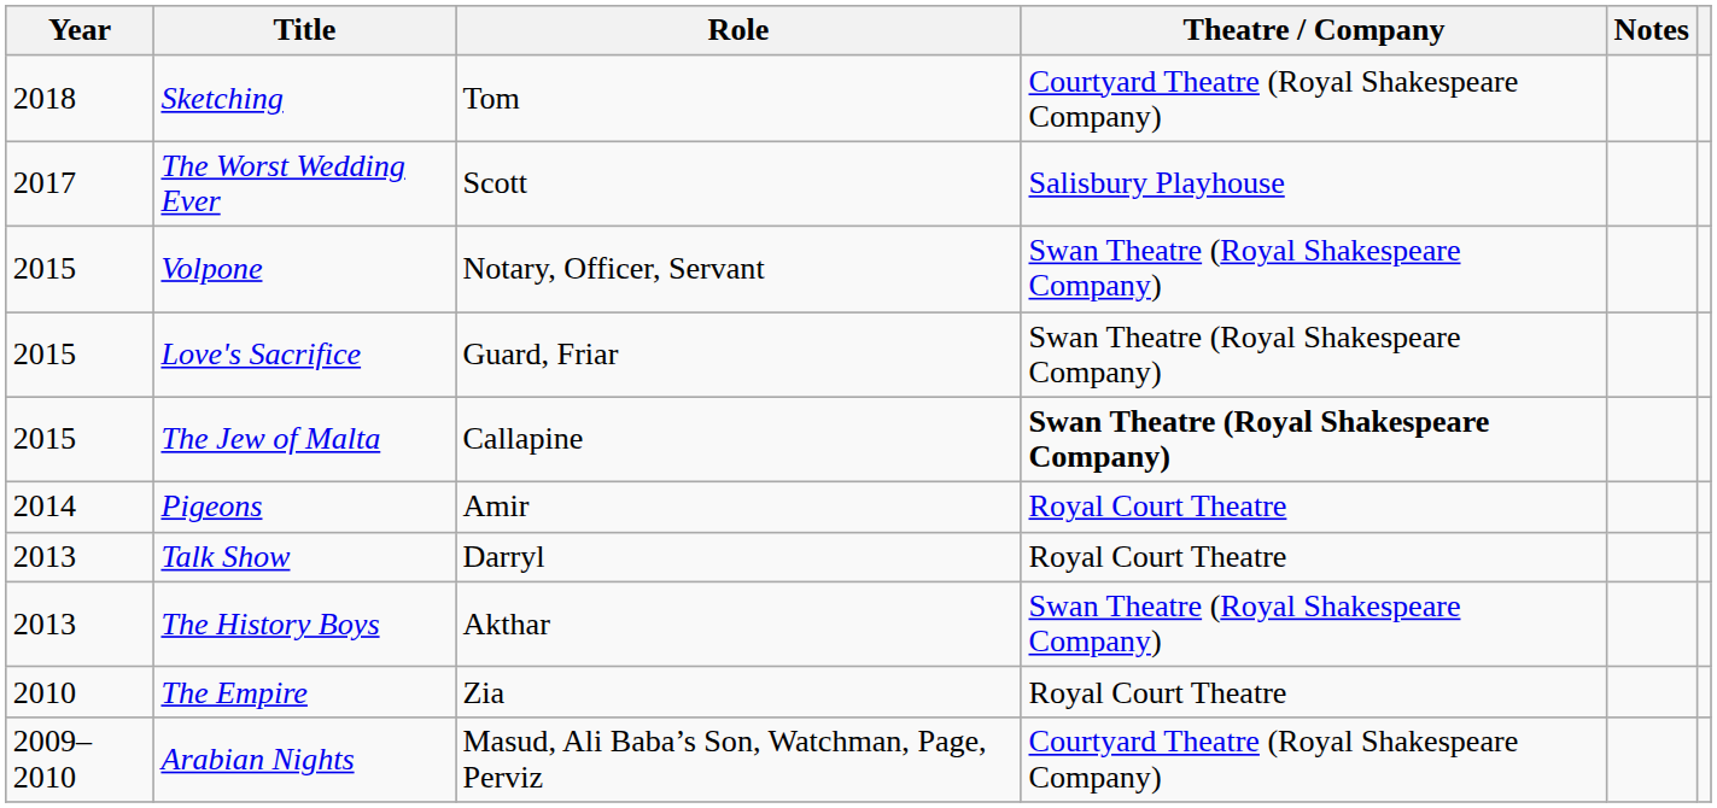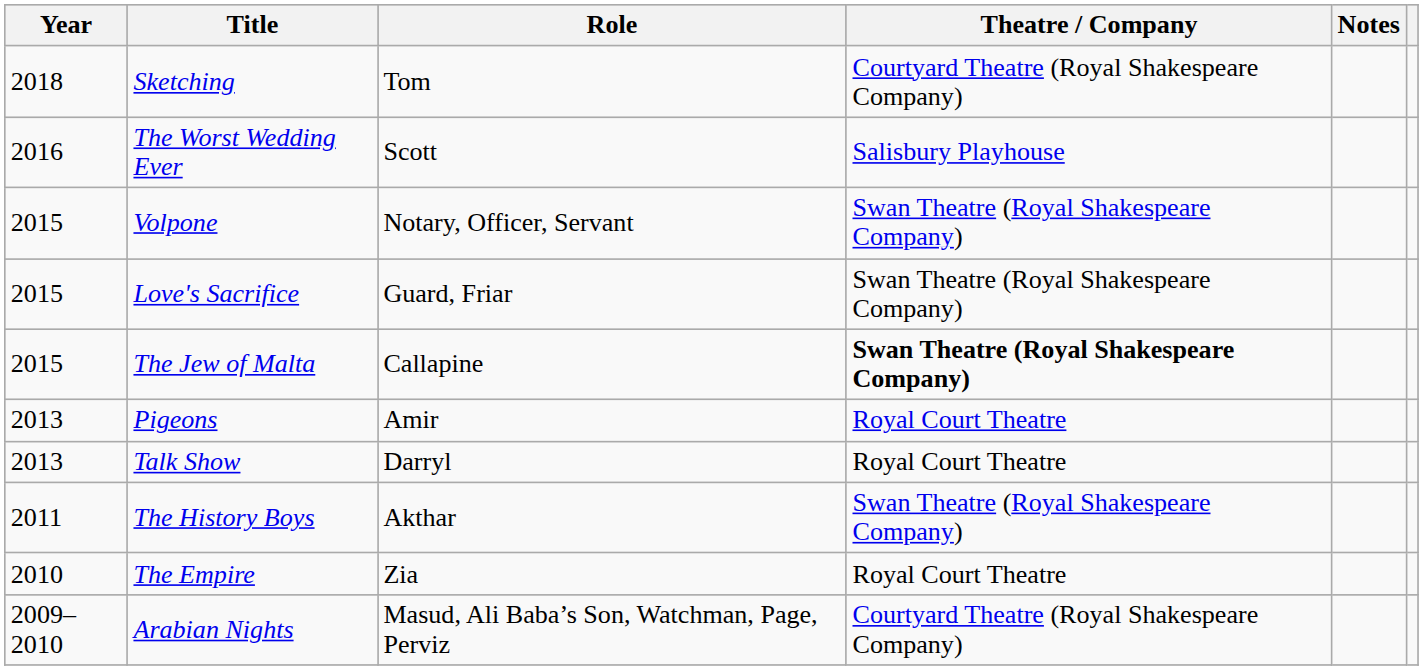The Worst Wedding Ever | Year: 2017 -> 2016
Pigeons | Year: 2014 -> 2013
The History Boys | Year: 2013 -> 2011
